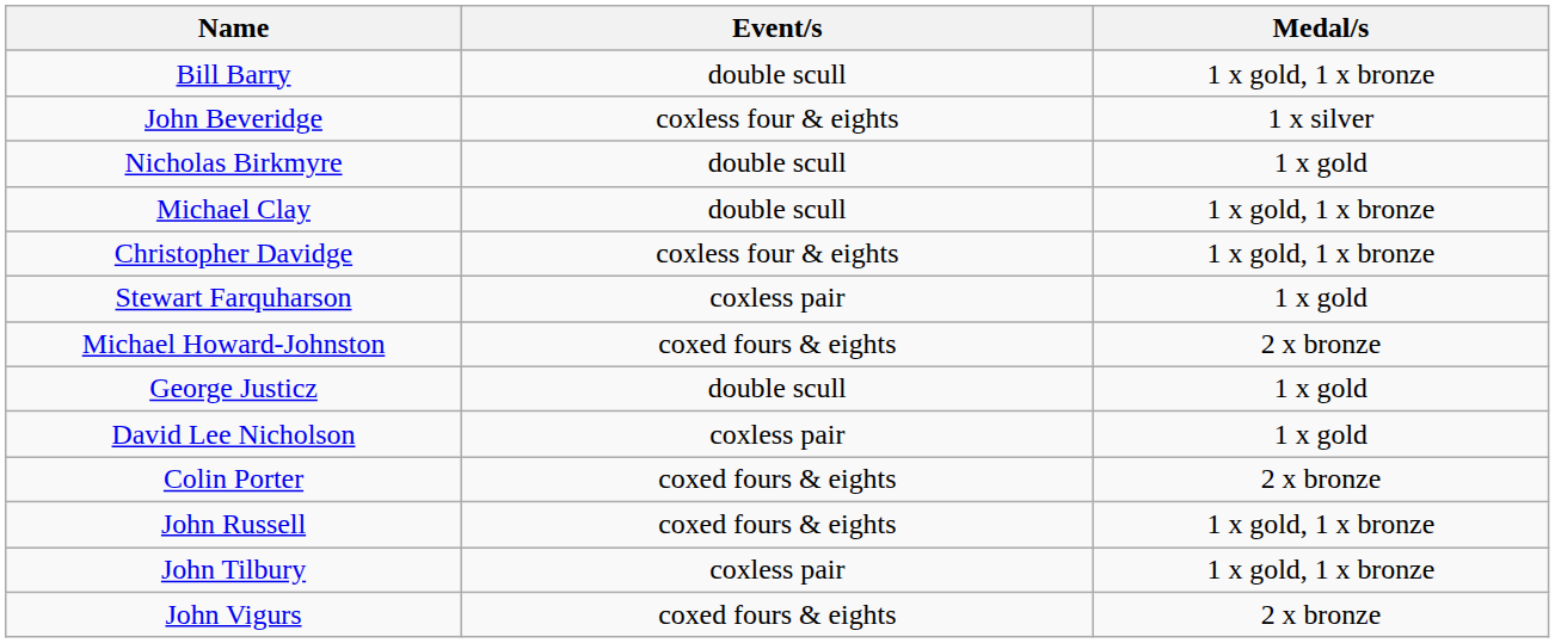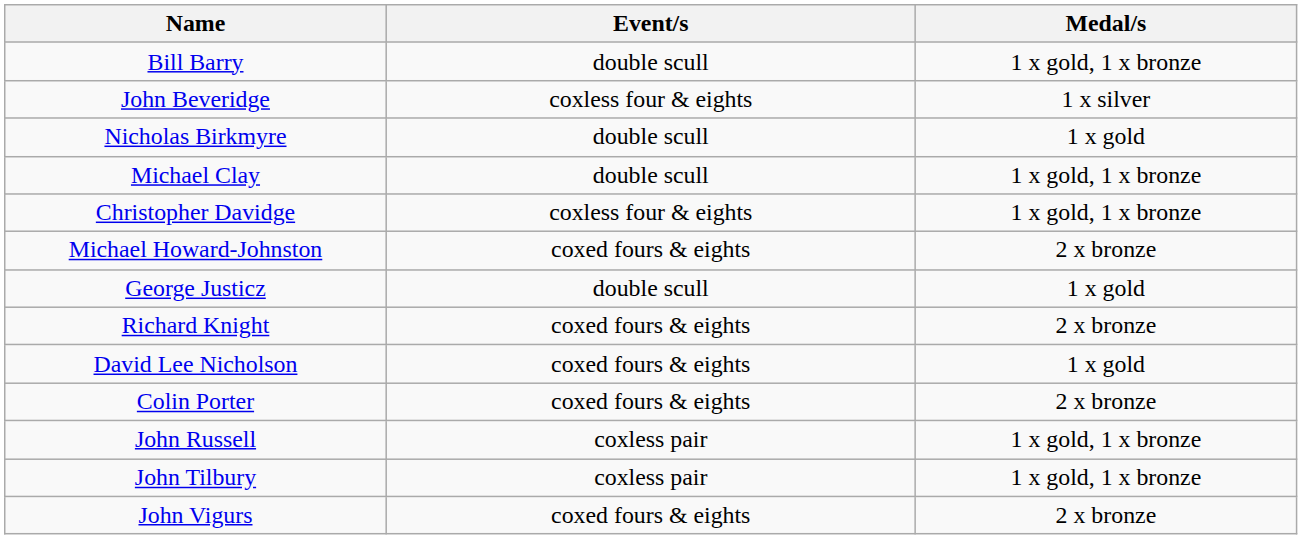- row: Stewart Farquharson | coxless pair | 1 x gold
+ row: Richard Knight | coxed fours & eights | 2 x bronze
David Lee Nicholson | Event/s: coxless pair -> coxed fours & eights
John Russell | Event/s: coxed fours & eights -> coxless pair
